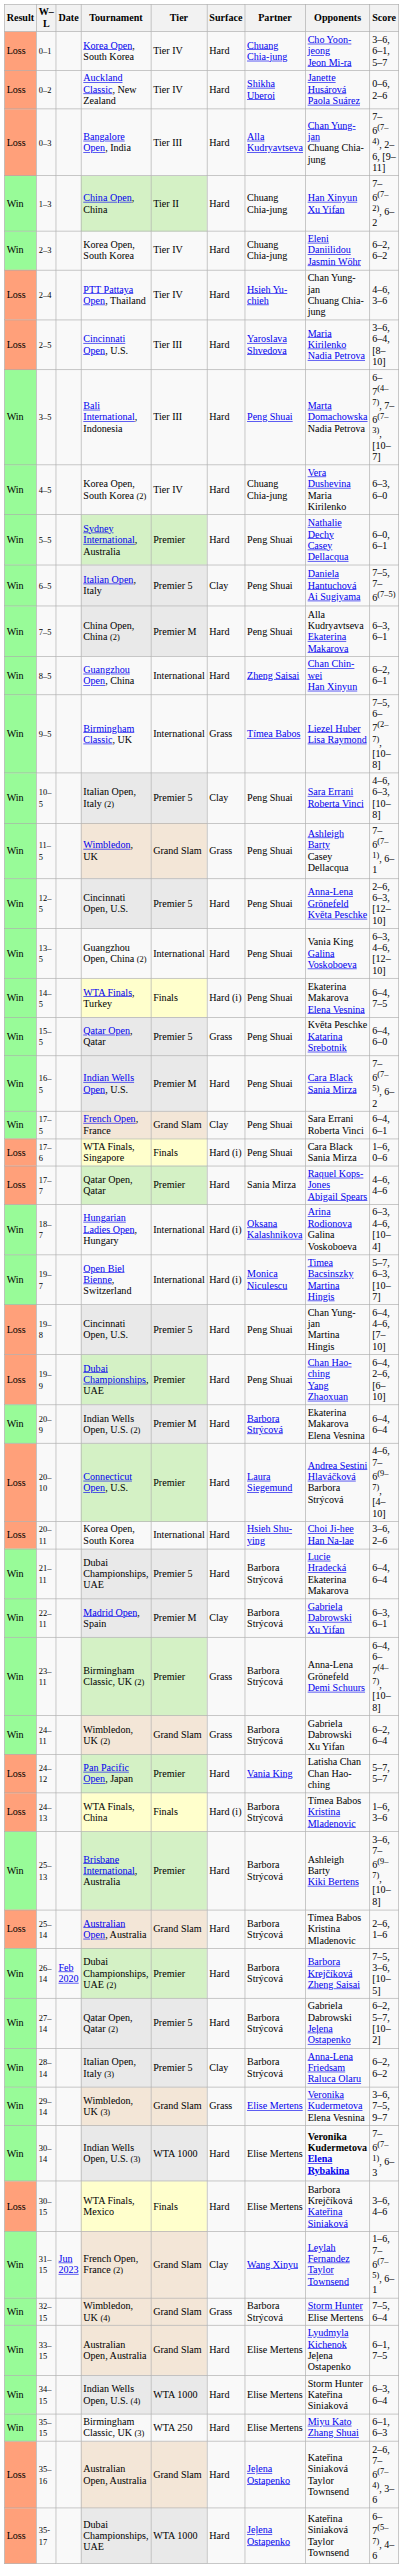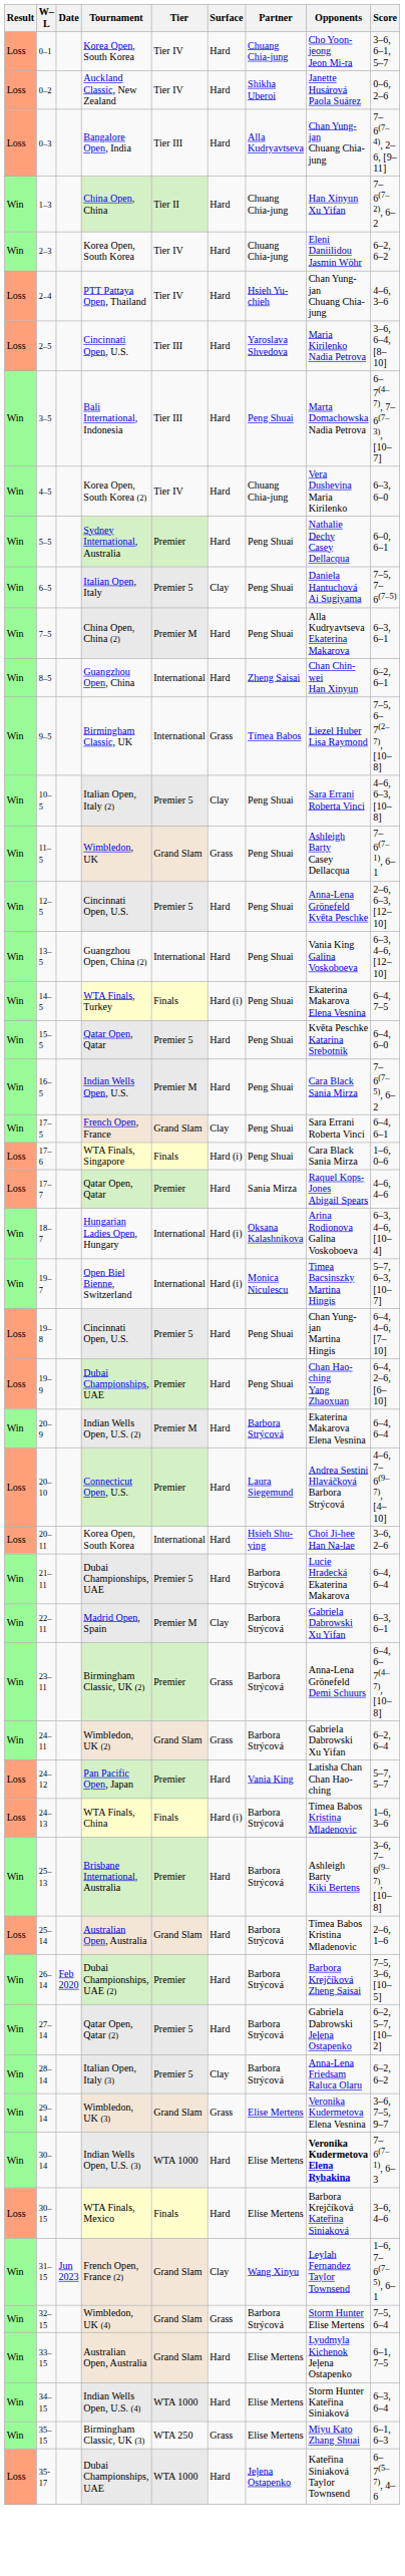15–5 | Surface: Grass -> Hard
35–15 | Surface: Hard -> Grass
- row: Loss | 35–16 | Australian Open, Australia | Grand Slam | Hard | Jeļena Ostapenko | Kateřina Siniaková Taylor Townsend | 2–6, 7–6(7–4), 3–6
